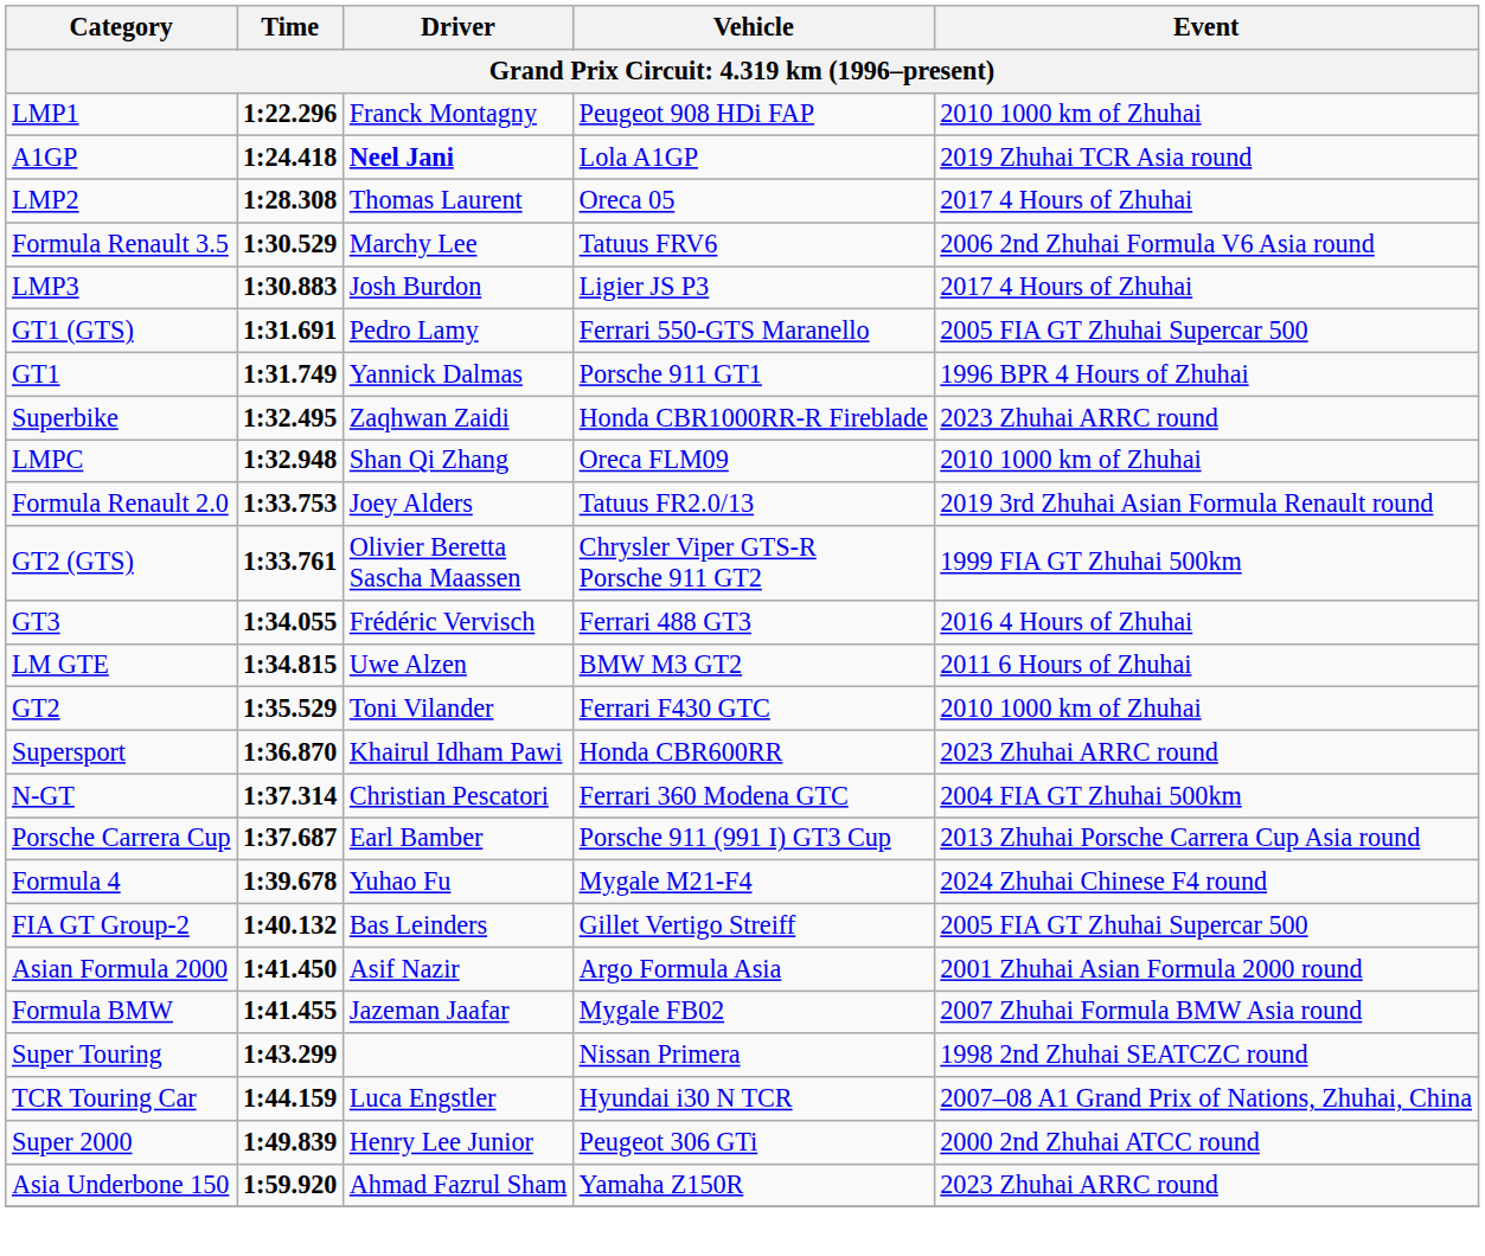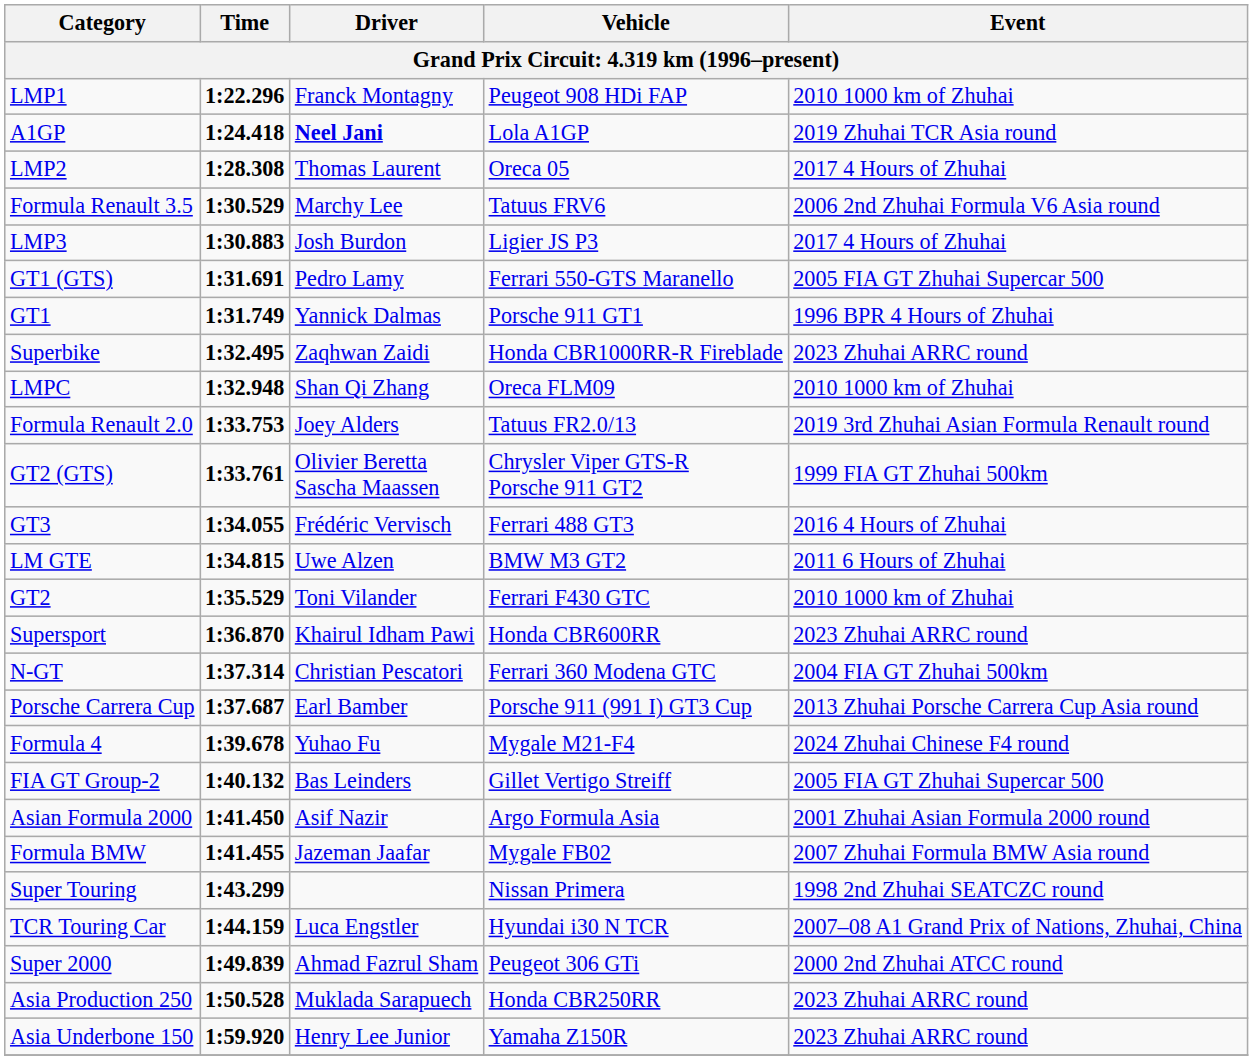Super 2000 | Driver: Henry Lee Junior -> Ahmad Fazrul Sham
+ row: Asia Production 250 | 1:50.528 | Muklada Sarapuech | Honda CBR250RR | 2023 Zhuhai ARRC round
Asia Underbone 150 | Driver: Ahmad Fazrul Sham -> Henry Lee Junior
